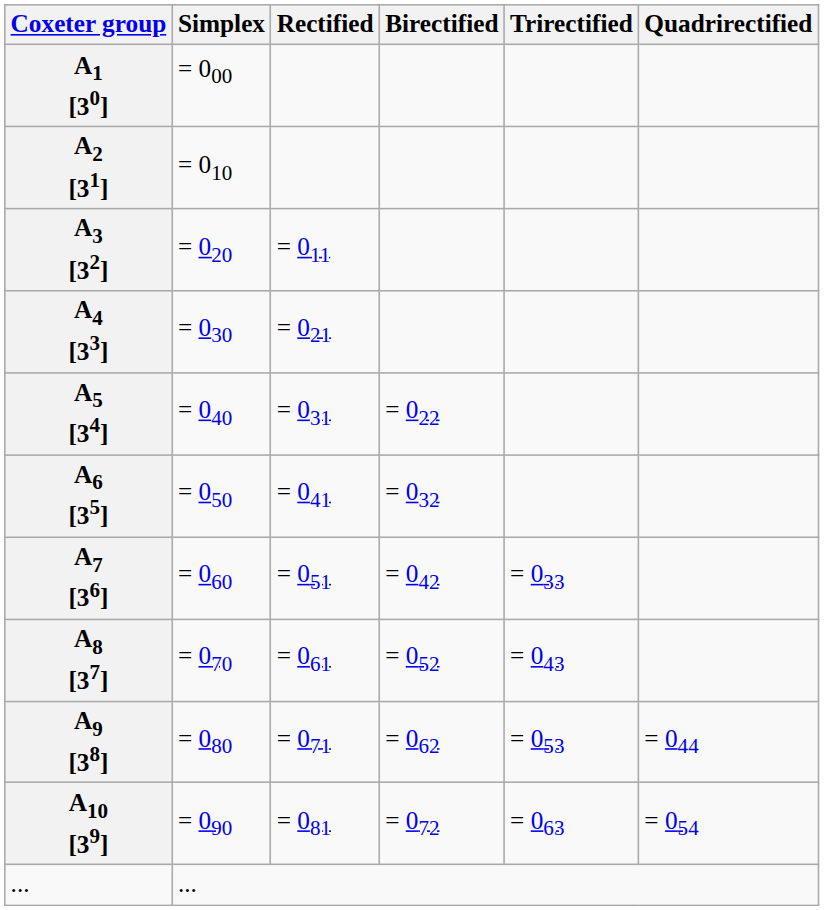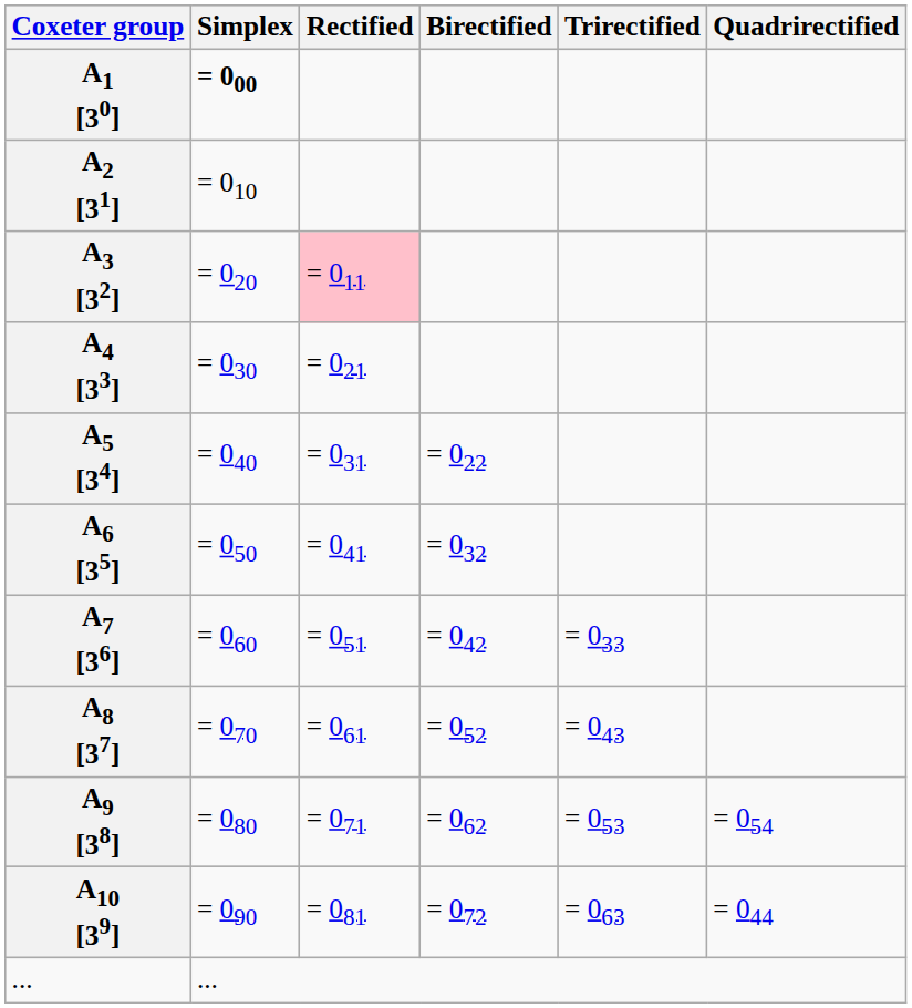A1 [30] | Simplex: normal -> bold
A3 [32] | Rectified: no background -> pink background
A9 [38] | Quadrirectified: = 044 -> = 054
A10 [39] | Quadrirectified: = 054 -> = 044
